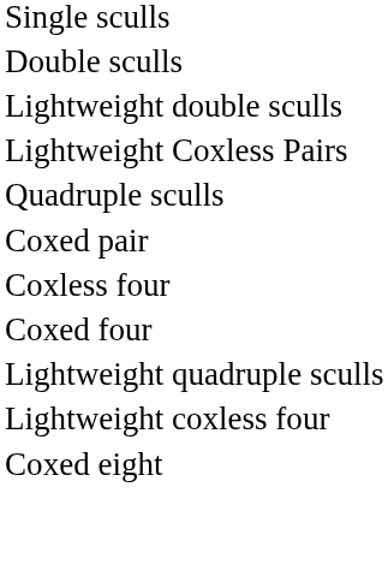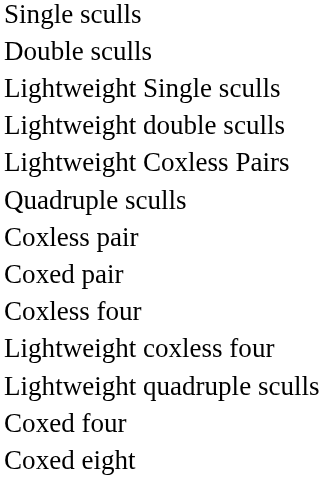+ row: Lightweight Single sculls
+ row: Coxless pair
rows swapped: Coxed four <-> Lightweight coxless four
